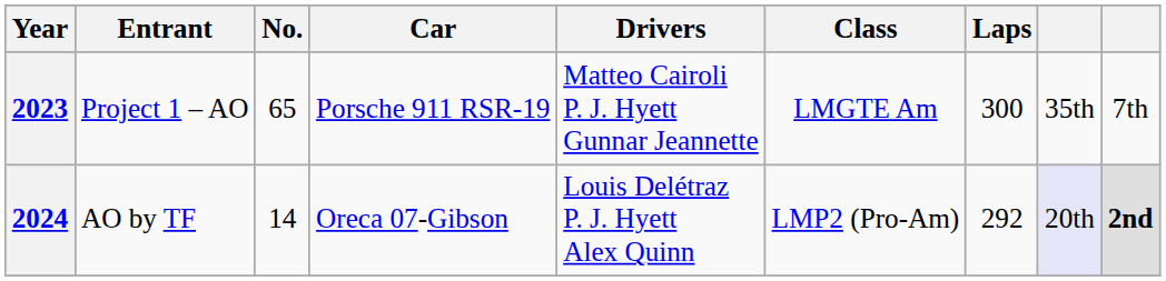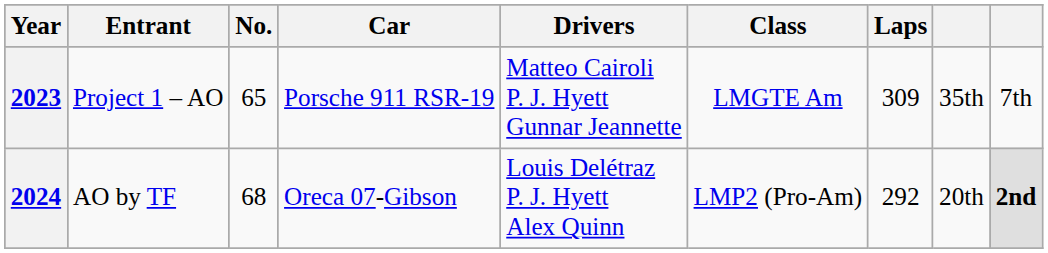2023 | Laps: 300 -> 309
2024 | No.: 14 -> 68
2024 | column 8: lavender background -> no background
